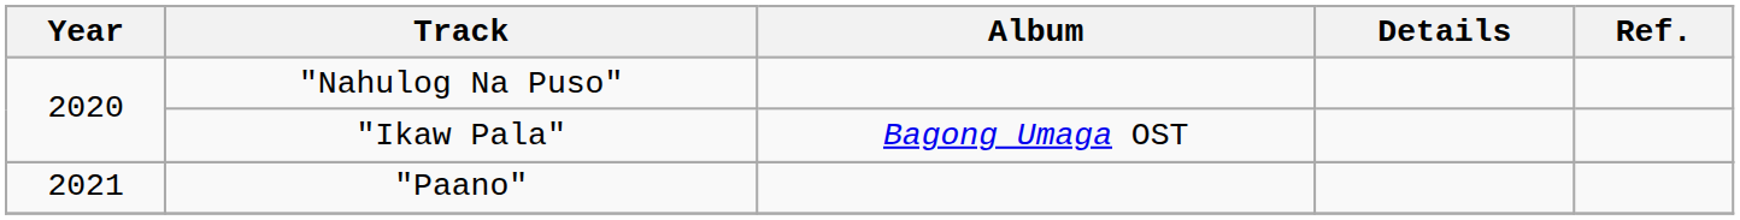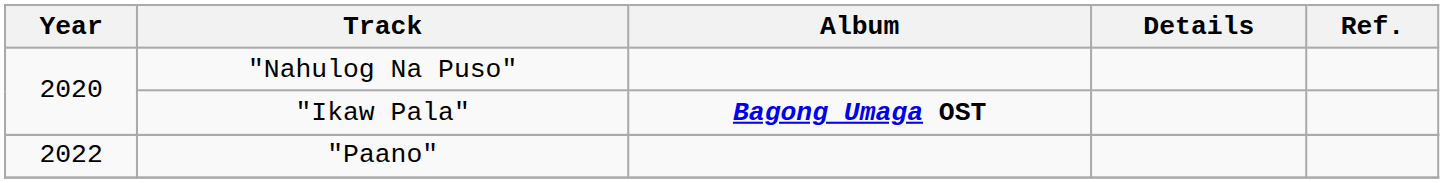"Ikaw Pala" | Album: normal -> bold
"Paano" | Year: 2021 -> 2022
